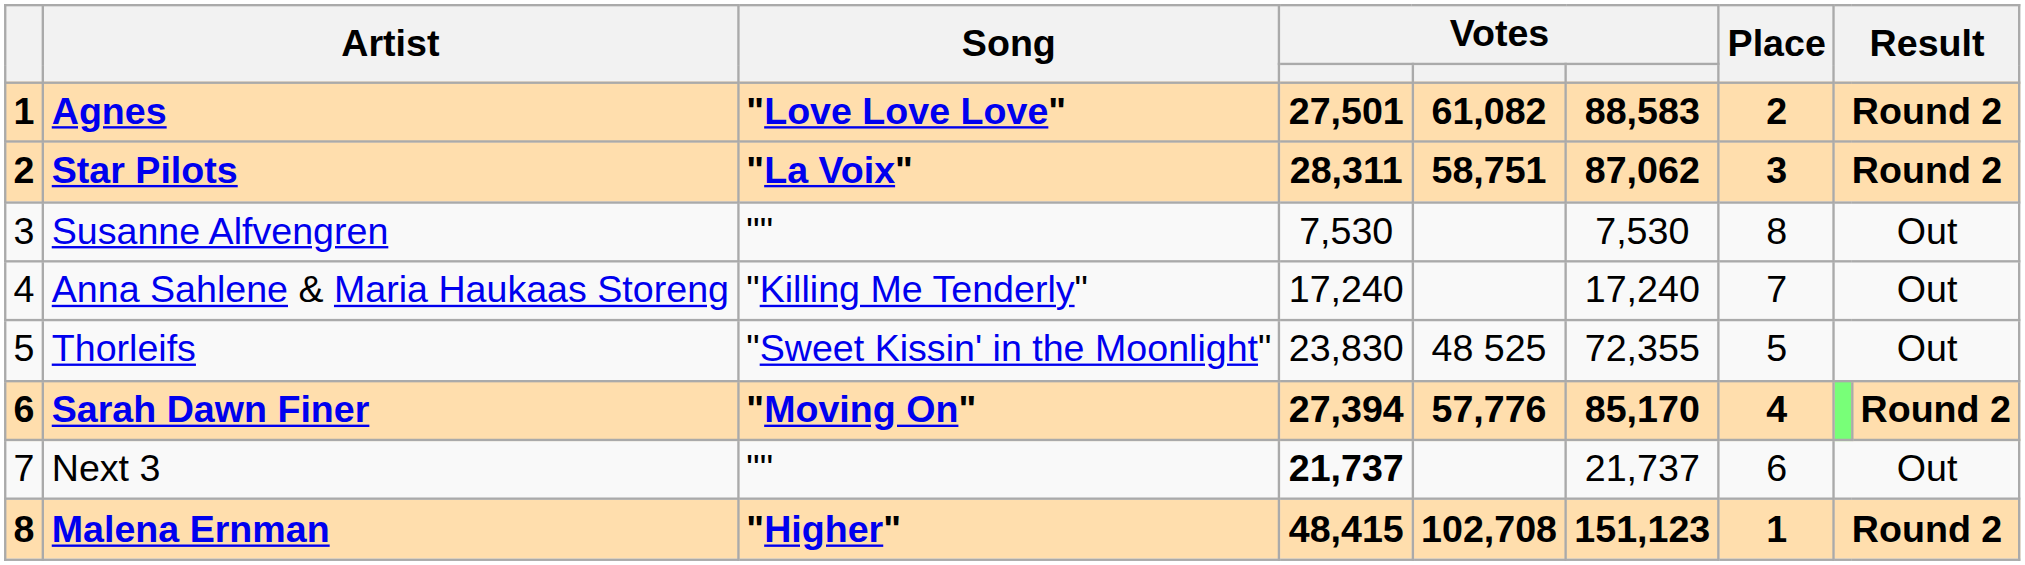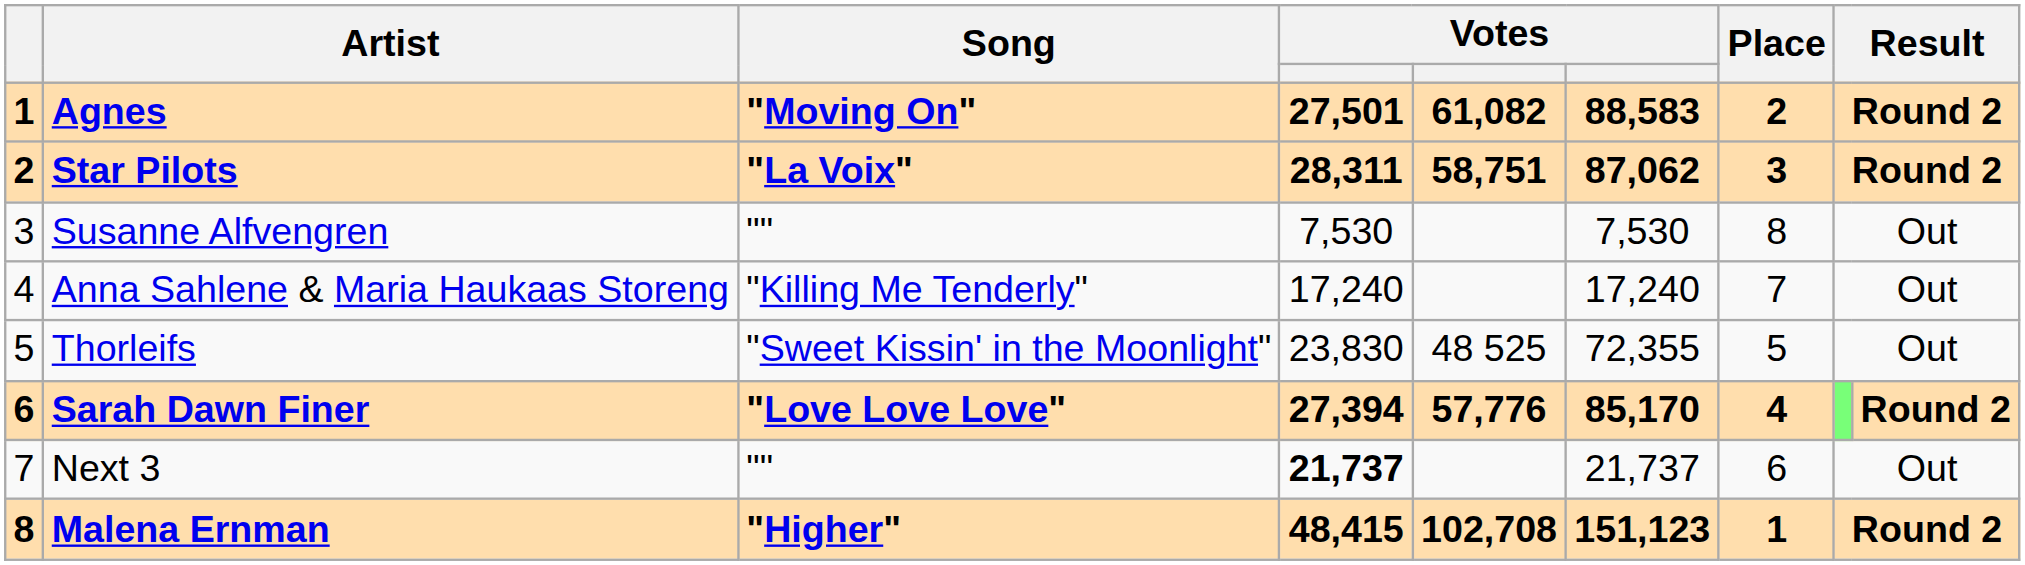Agnes | Song: "Love Love Love" -> "Moving On"
Sarah Dawn Finer | Song: "Moving On" -> "Love Love Love"
